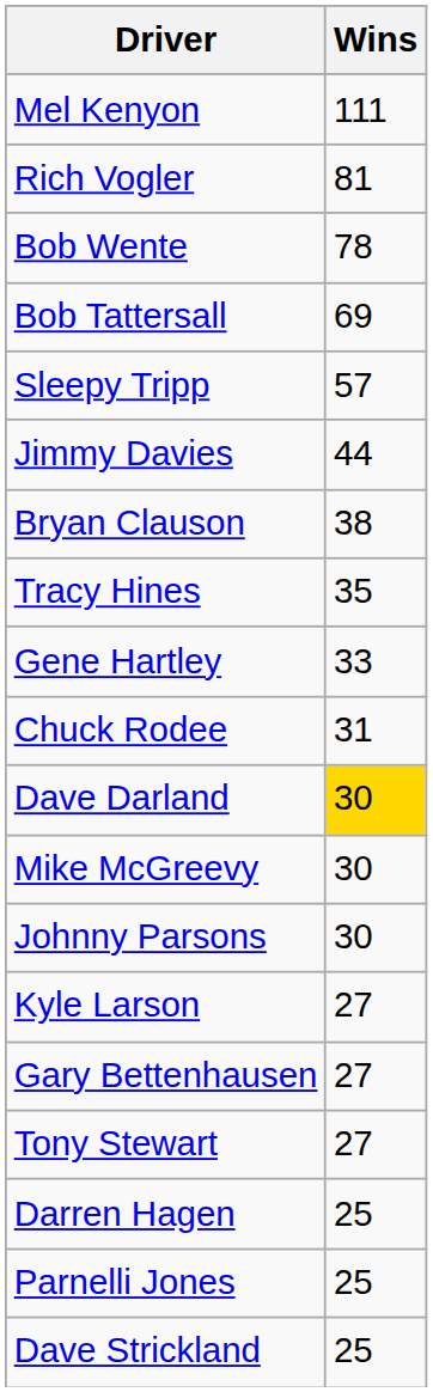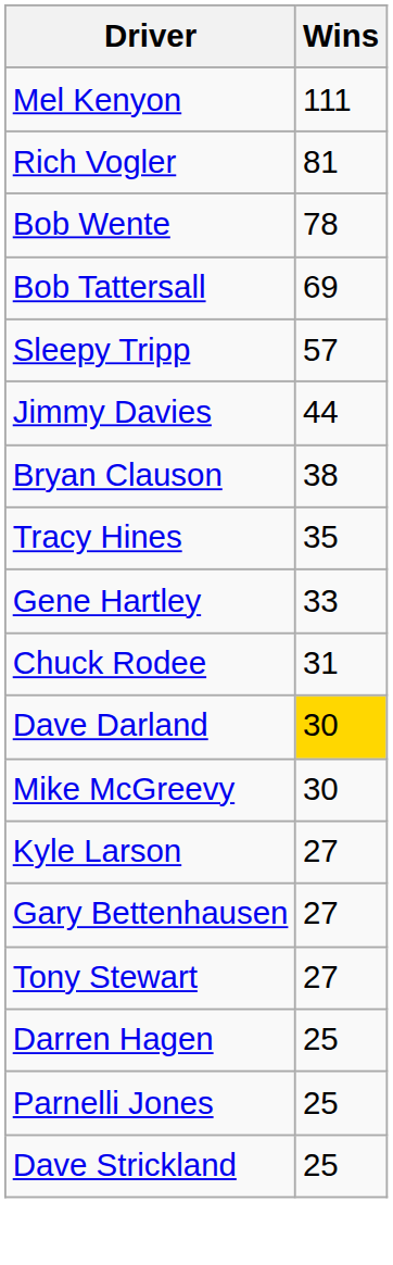- row: Johnny Parsons | 30
